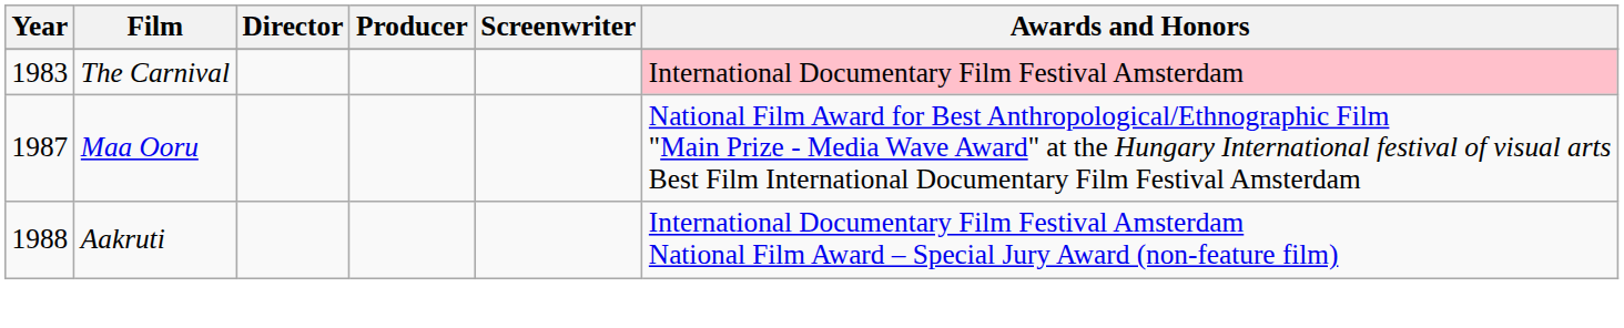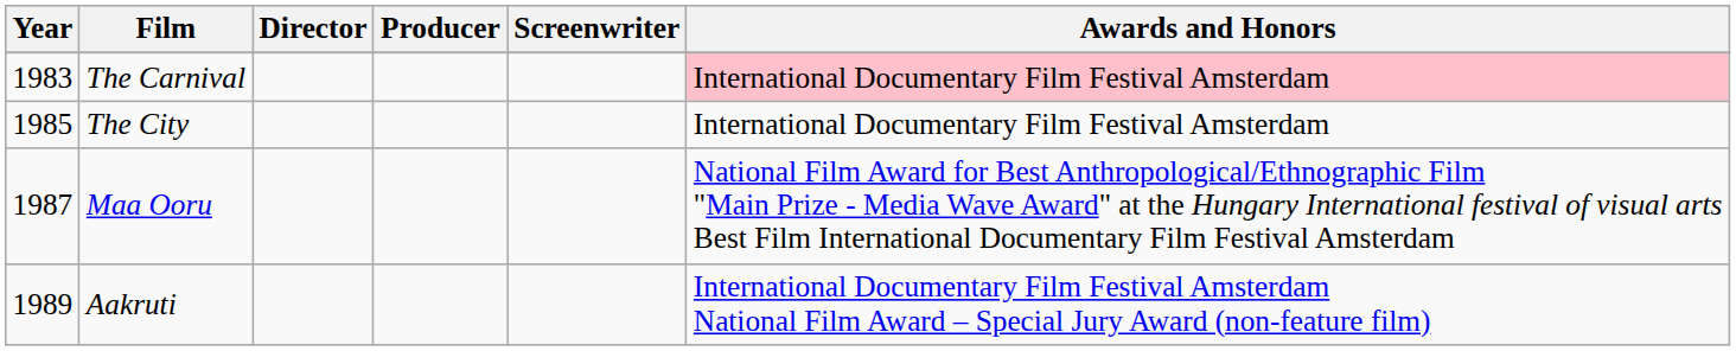+ row: 1985 | The City | International Documentary Film Festival Amsterdam
Aakruti | Year: 1988 -> 1989
